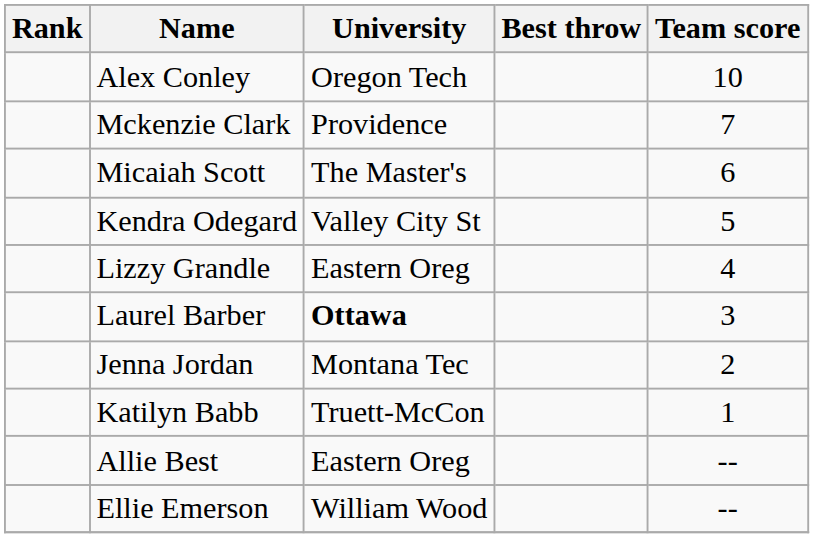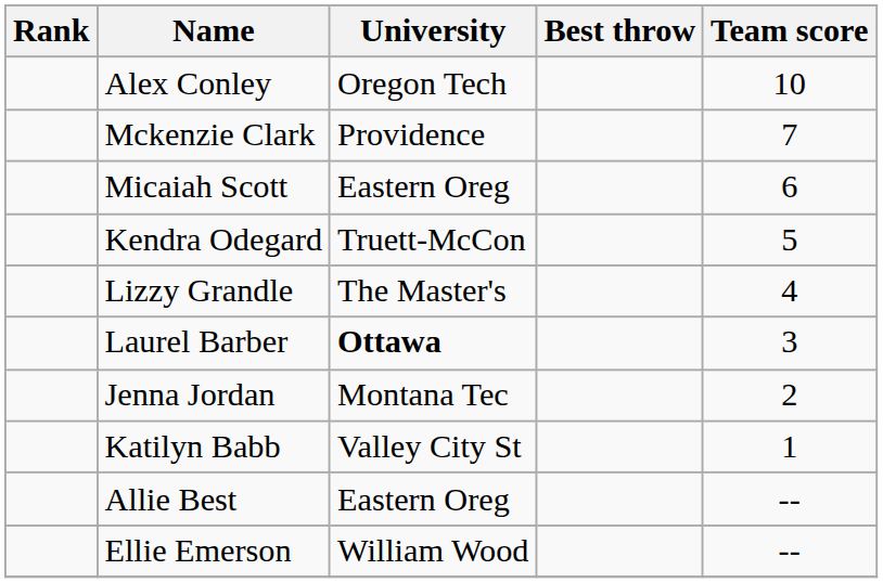Micaiah Scott | University: The Master's -> Eastern Oreg
Kendra Odegard | University: Valley City St -> Truett-McCon
Lizzy Grandle | University: Eastern Oreg -> The Master's
Katilyn Babb | University: Truett-McCon -> Valley City St
